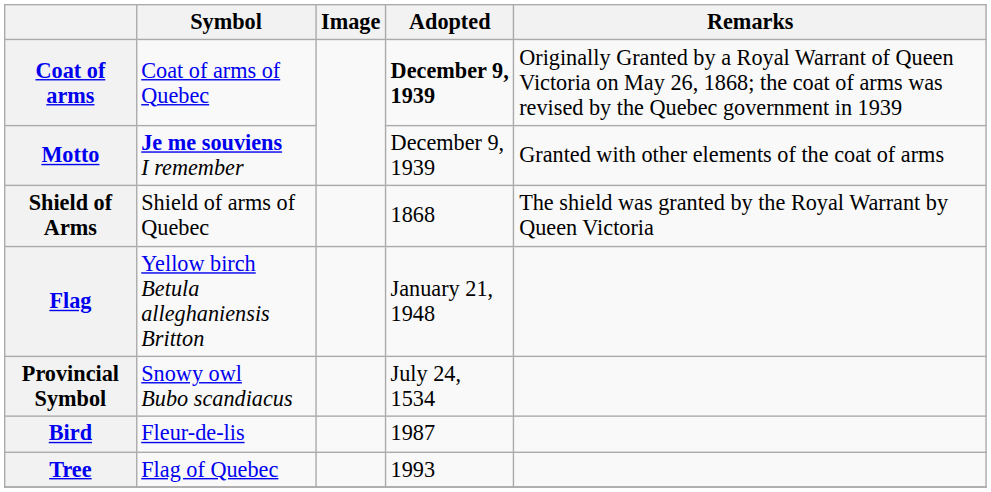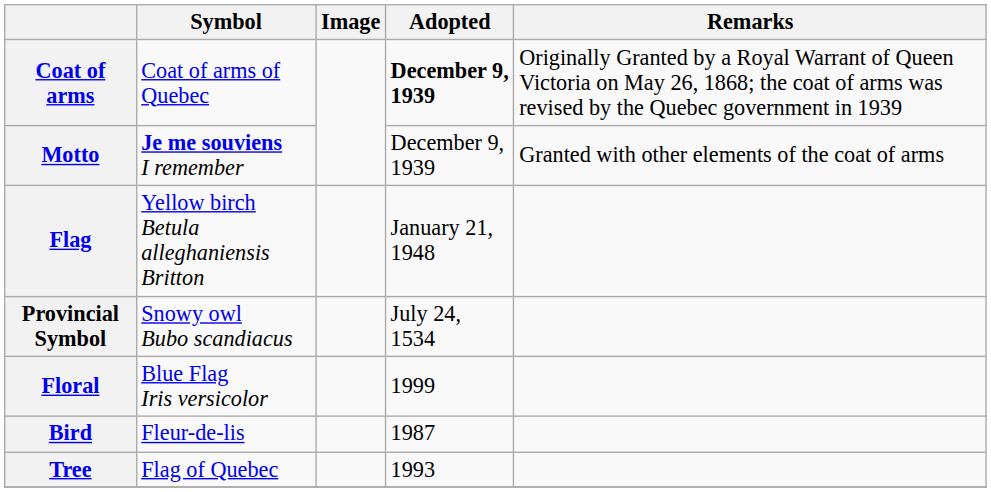- row: Shield of Arms | Shield of arms of Quebec | 1868 | The shield was granted by the Royal Warrant by Queen Victoria
+ row: Floral | Blue Flag Iris versicolor | 1999
